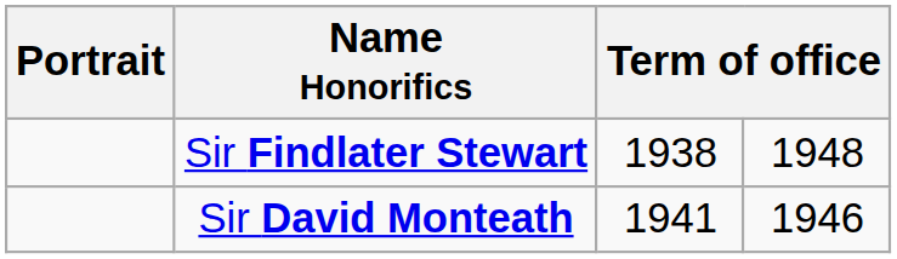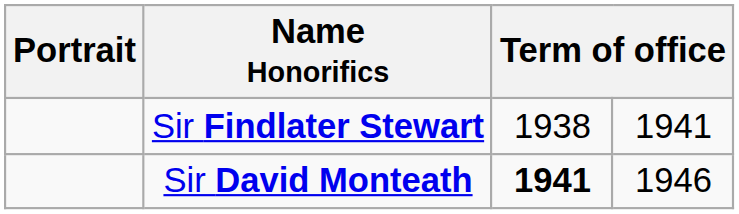Sir Findlater Stewart | column 4: 1948 -> 1941
Sir David Monteath | column 3: normal -> bold
